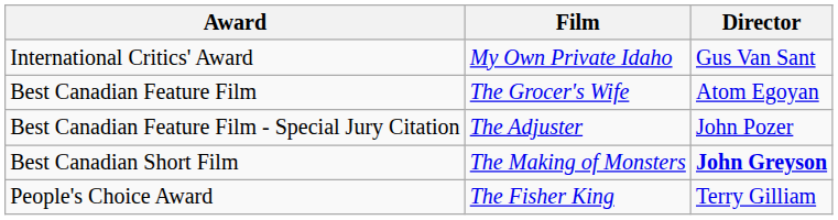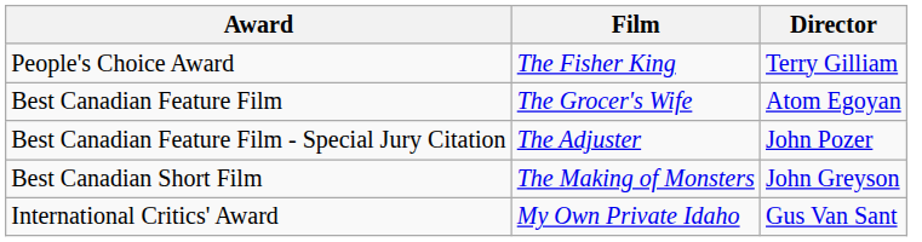rows swapped: People's Choice Award <-> International Critics' Award
Best Canadian Short Film | Director: bold -> normal
